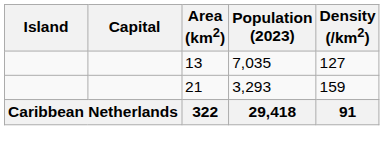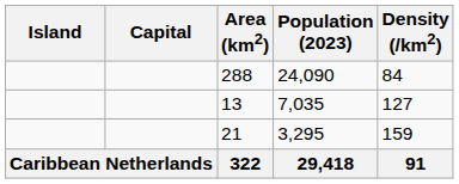+ row: 288 | 24,090 | 84
21 | Population (2023): 3,293 -> 3,295
